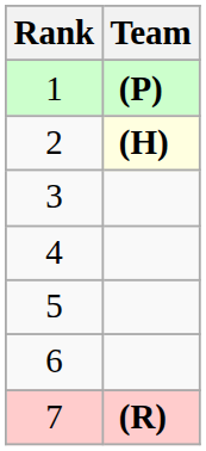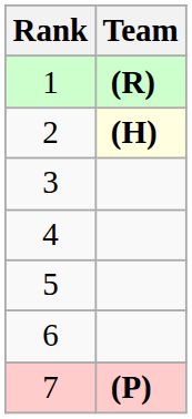1 | Team: (P) -> (R)
7 | Team: (R) -> (P)
